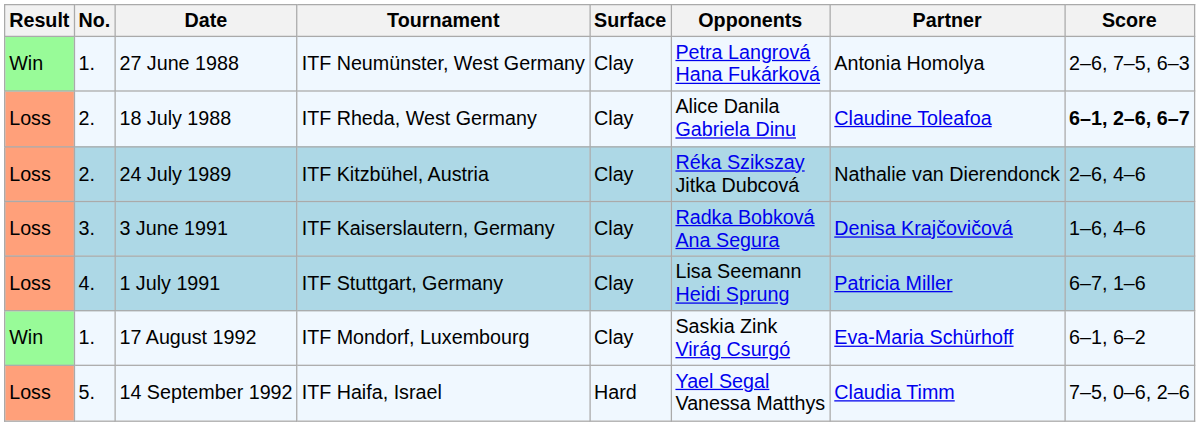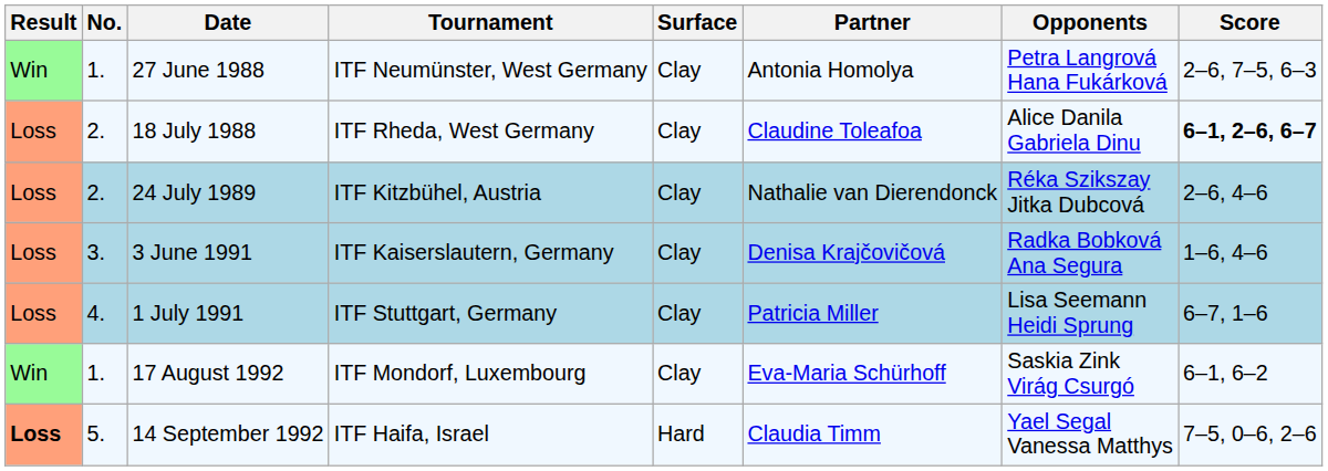columns swapped: Partner <-> Opponents
14 September 1992 | Result: normal -> bold
